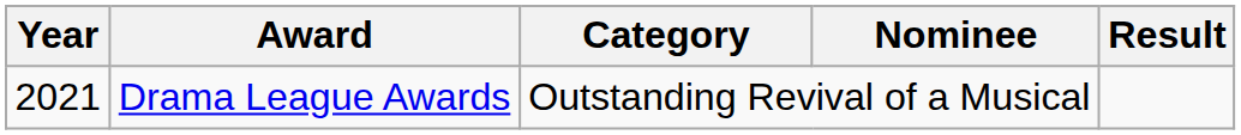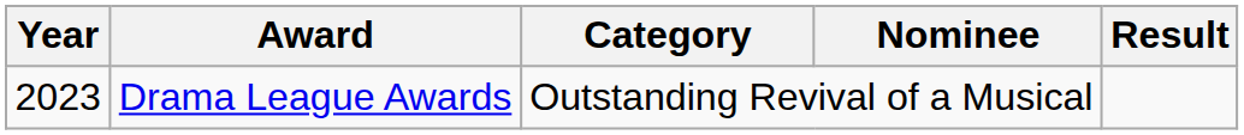Drama League Awards | Year: 2021 -> 2023
